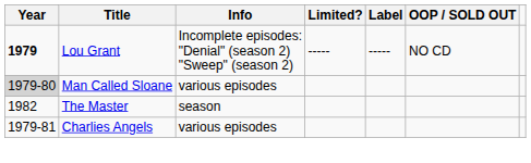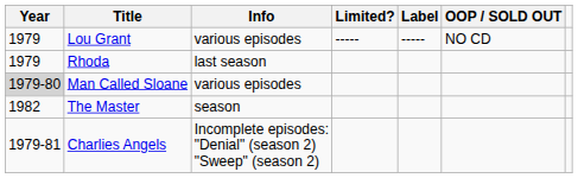Lou Grant | Year: bold -> normal
Lou Grant | Info: Incomplete episodes: "Denial" (season 2) "Sweep" (season 2) -> various episodes
+ row: 1979 | Rhoda | last season
Charlies Angels | Info: various episodes -> Incomplete episodes: "Denial" (season 2) "Sweep" (season 2)
